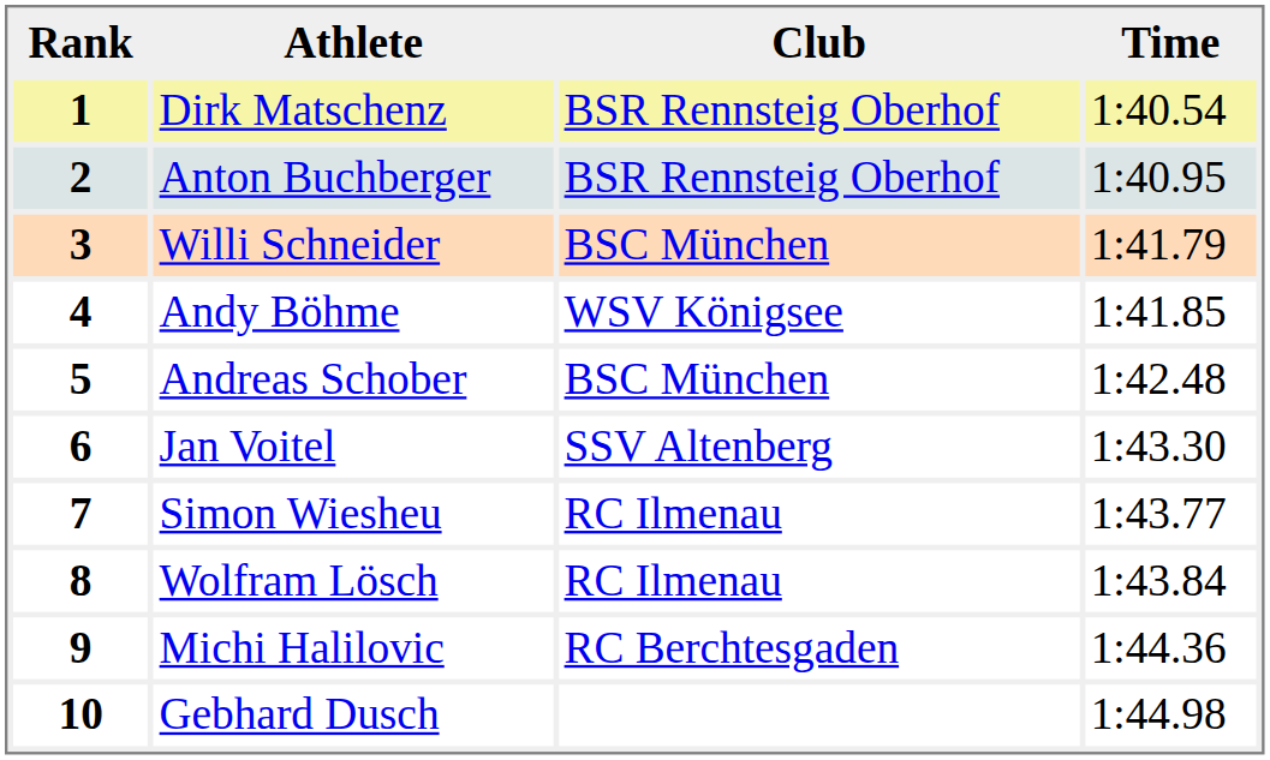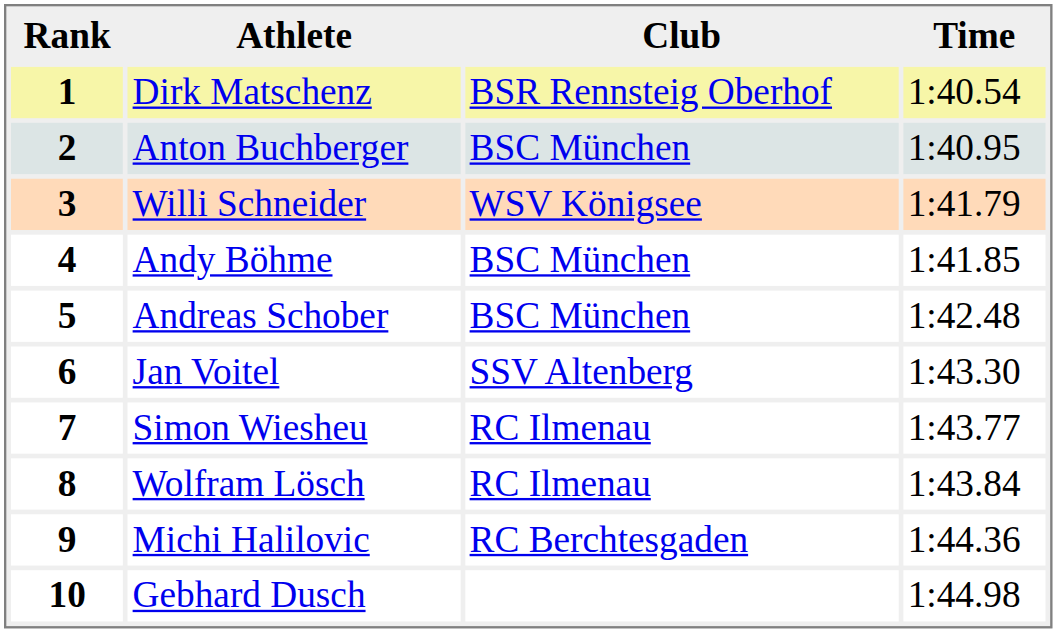2 | Club: BSR Rennsteig Oberhof -> BSC München
3 | Club: BSC München -> WSV Königsee
4 | Club: WSV Königsee -> BSC München
